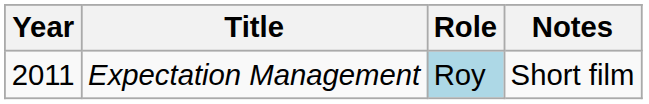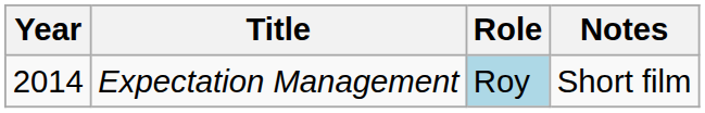Expectation Management | Year: 2011 -> 2014
